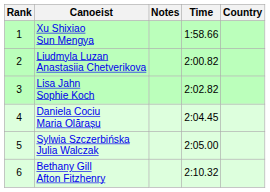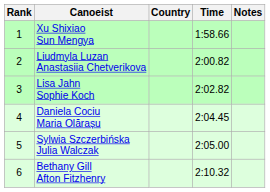columns swapped: Country <-> Notes
